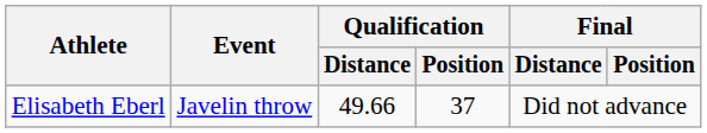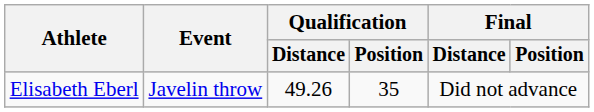Elisabeth Eberl | Qualification / Distance: 49.66 -> 49.26
Elisabeth Eberl | Qualification / Position: 37 -> 35
